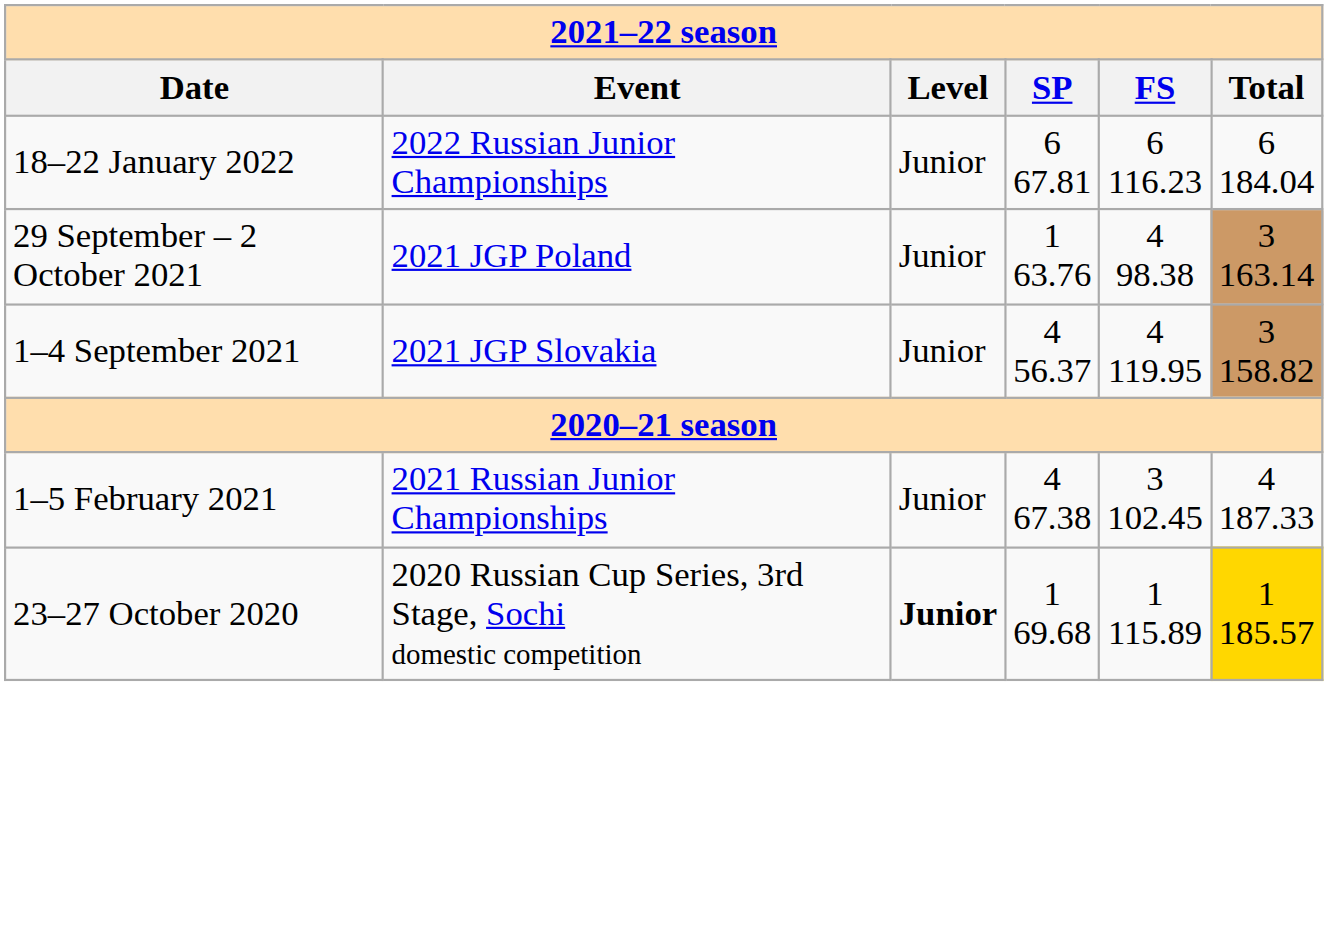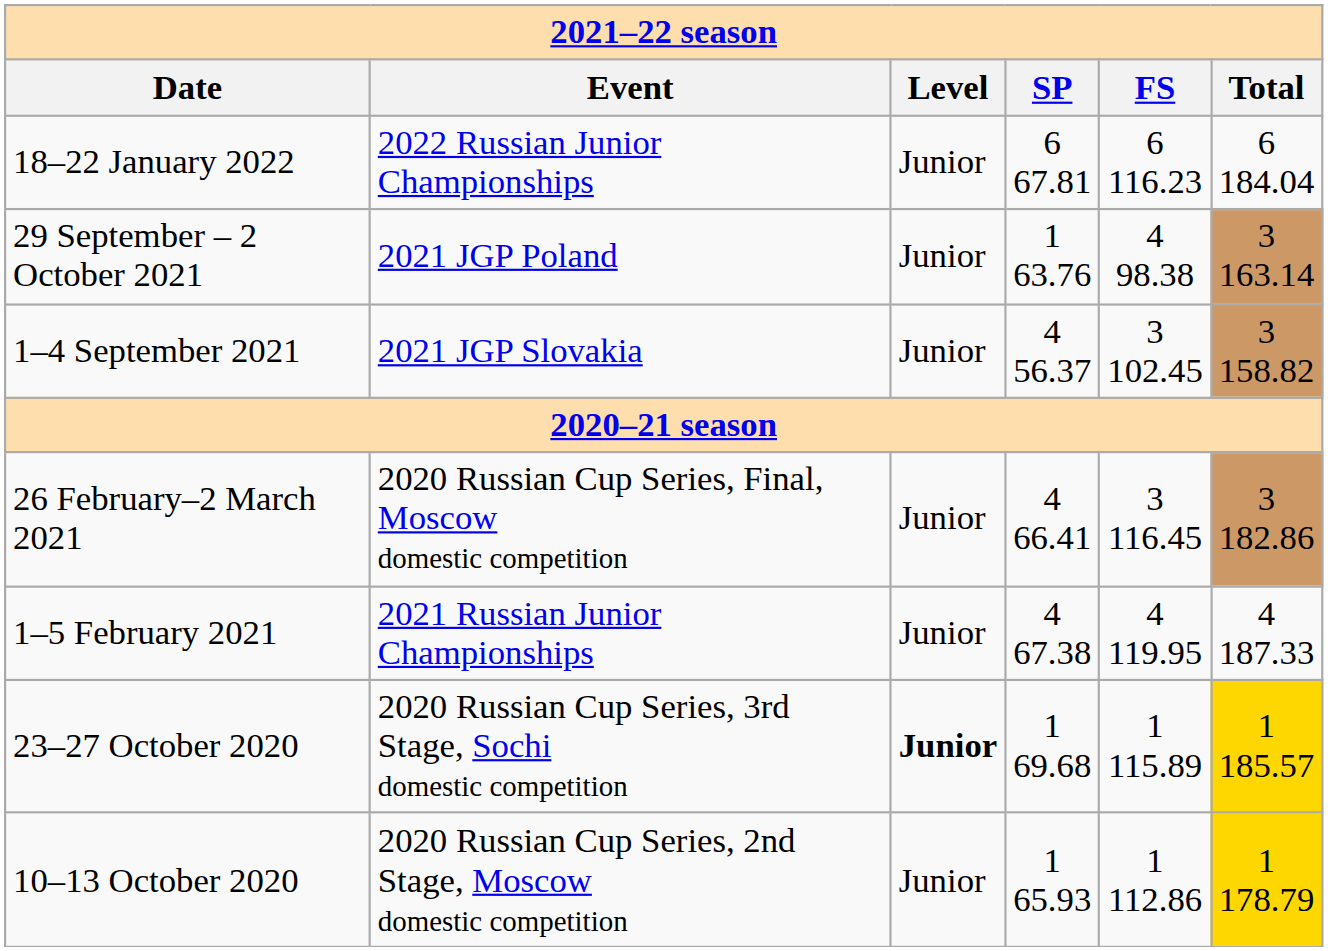1–4 September 2021 | column 5: 4 119.95 -> 3 102.45
+ row: 26 February–2 March 2021 | 2020 Russian Cup Series, Final, Moscow domestic competition | Junior | 4 66.41 | 3 116.45 | 3 182.86
1–5 February 2021 | column 5: 3 102.45 -> 4 119.95
+ row: 10–13 October 2020 | 2020 Russian Cup Series, 2nd Stage, Moscow domestic competition | Junior | 1 65.93 | 1 112.86 | 1 178.79
